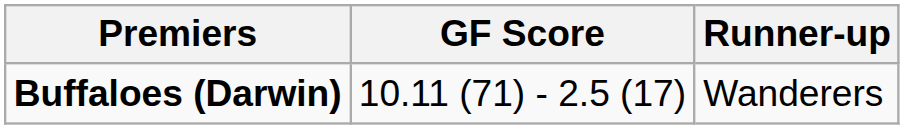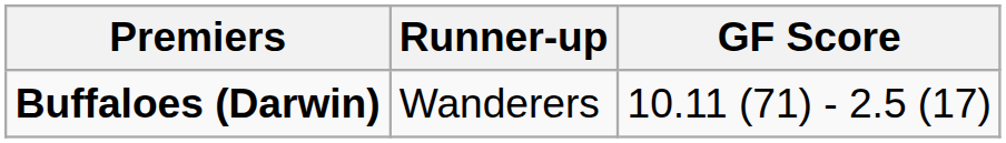columns swapped: GF Score <-> Runner-up
